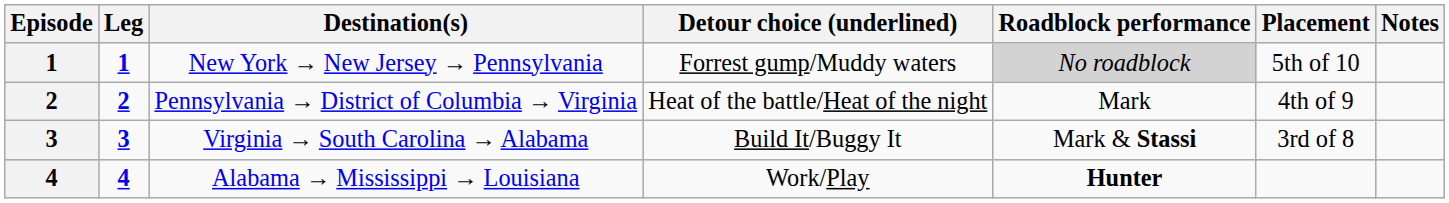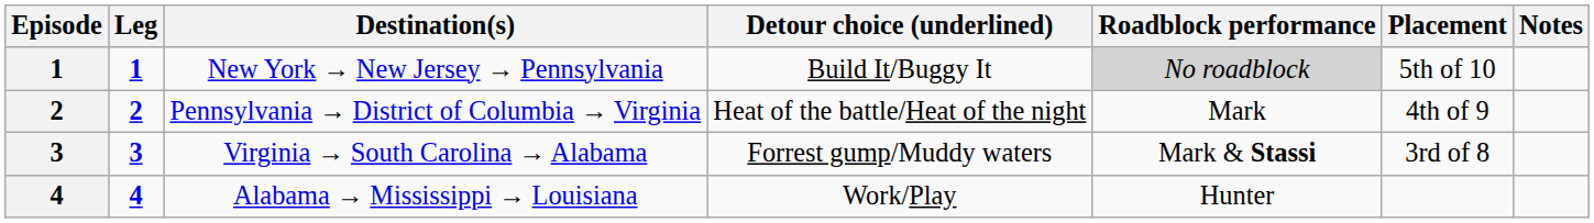New York → New Jersey → Pennsylvania | Detour choice (underlined): Forrest gump/Muddy waters -> Build It/Buggy It
Virginia → South Carolina → Alabama | Detour choice (underlined): Build It/Buggy It -> Forrest gump/Muddy waters
Alabama → Mississippi → Louisiana | Roadblock performance: bold -> normal
